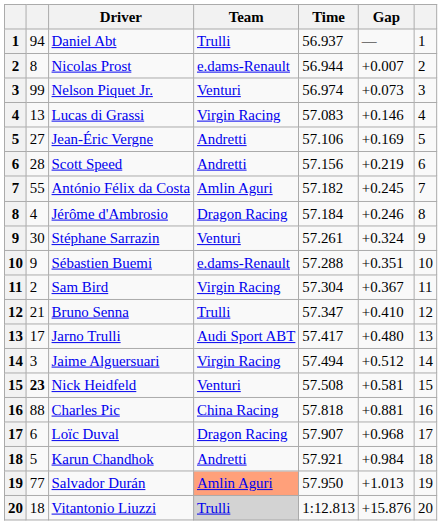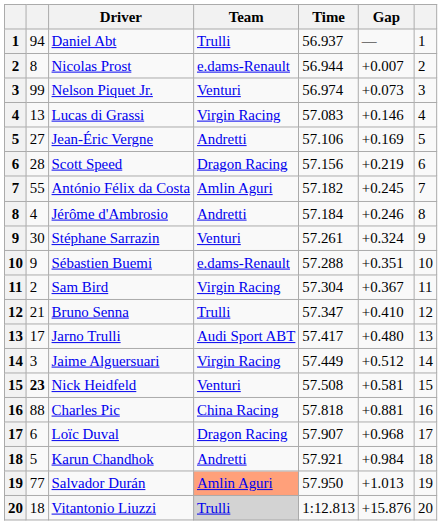Scott Speed | Team: Andretti -> Dragon Racing
Jérôme d'Ambrosio | Team: Dragon Racing -> Andretti
Jaime Alguersuari | Time: 57.494 -> 57.449
